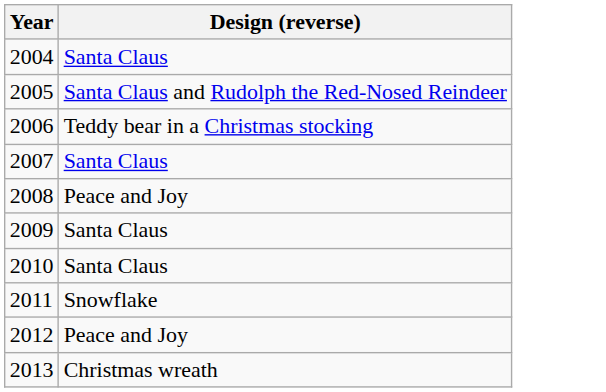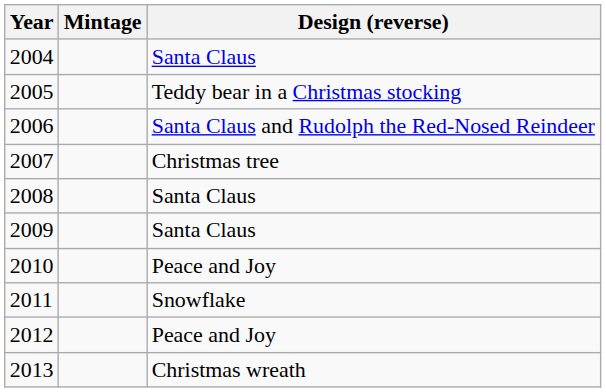+ column: Mintage
2005 | Design (reverse): Santa Claus and Rudolph the Red-Nosed Reindeer -> Teddy bear in a Christmas stocking
2006 | Design (reverse): Teddy bear in a Christmas stocking -> Santa Claus and Rudolph the Red-Nosed Reindeer
2007 | Design (reverse): Santa Claus -> Christmas tree
2008 | Design (reverse): Peace and Joy -> Santa Claus
2010 | Design (reverse): Santa Claus -> Peace and Joy
